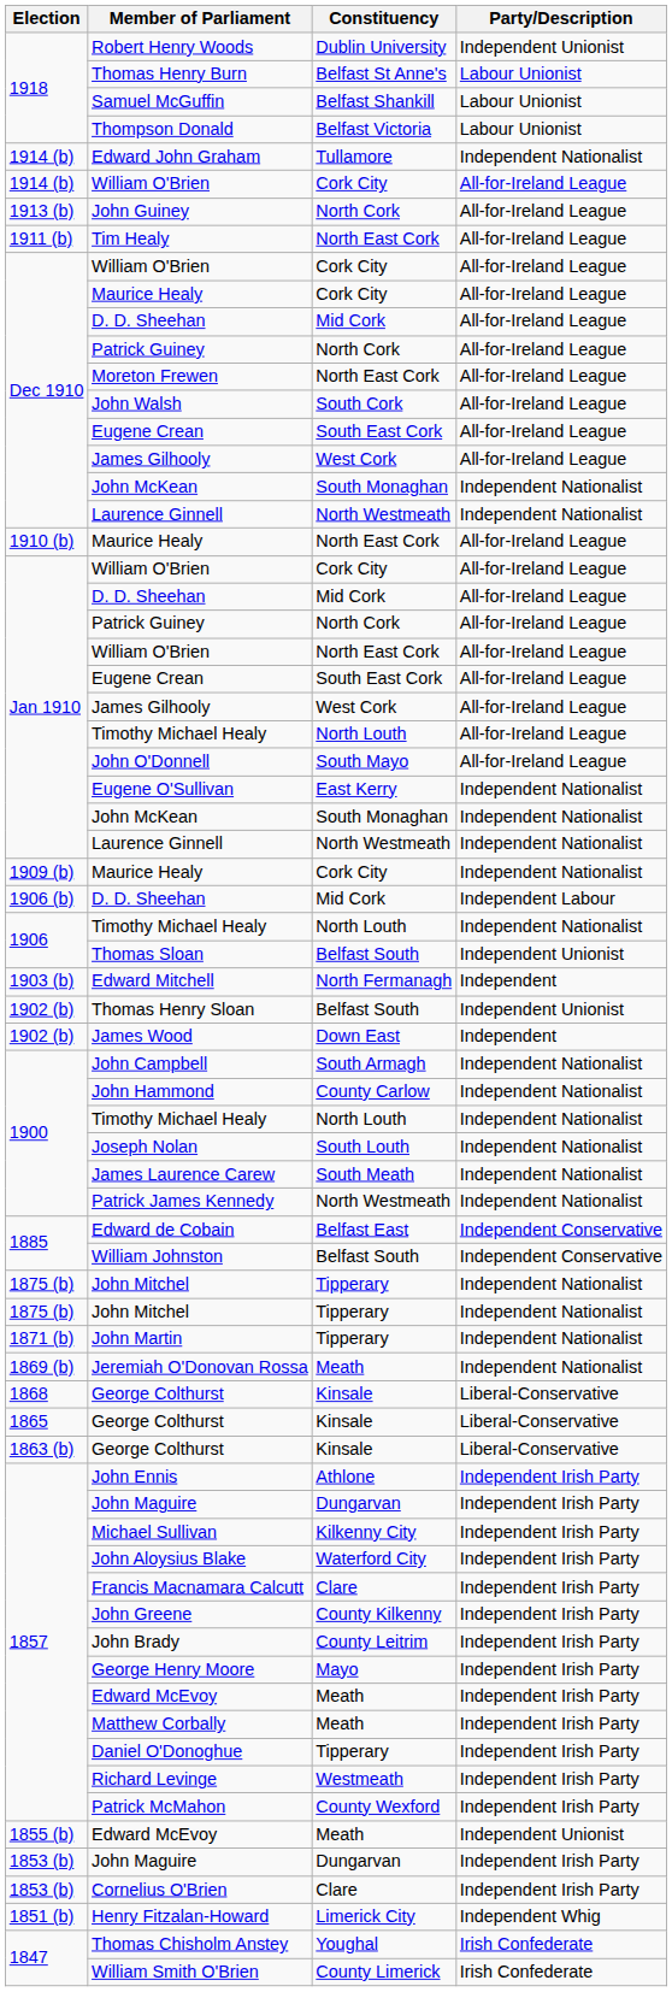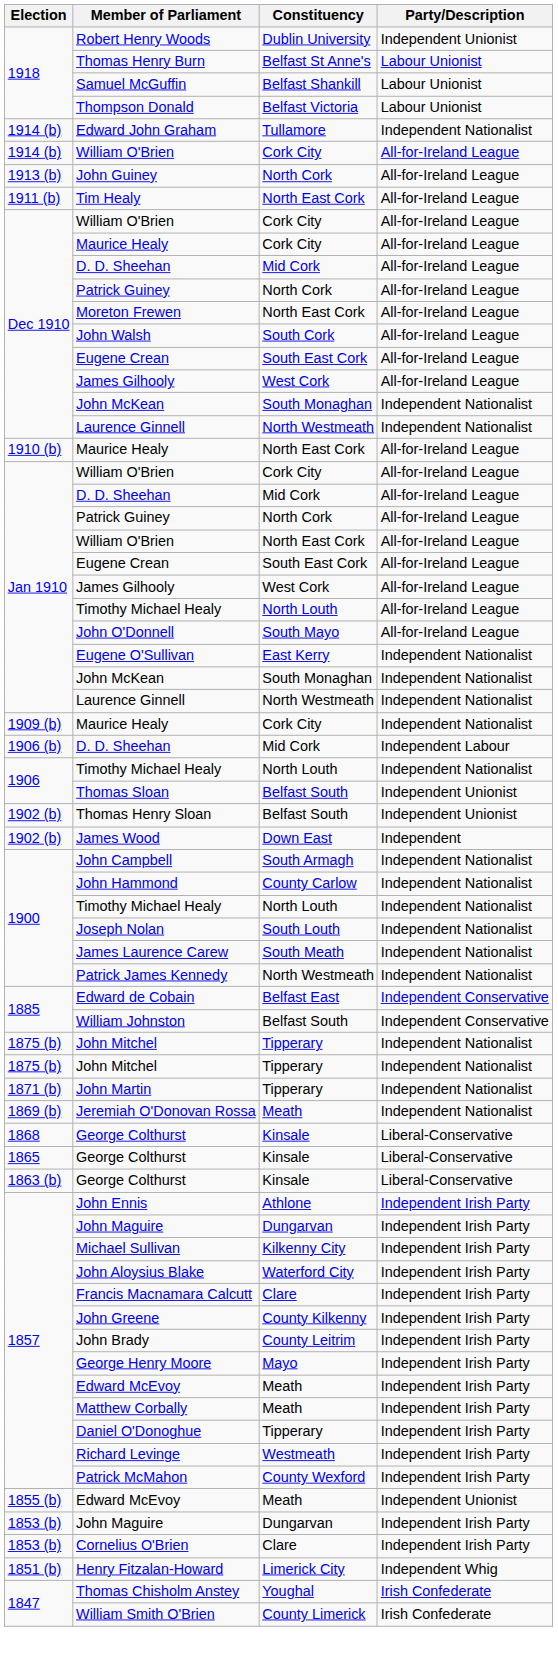- row: 1903 (b) | Edward Mitchell | North Fermanagh | Independent
